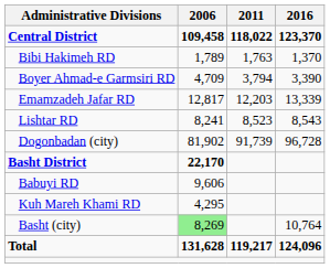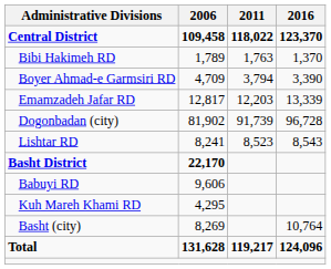rows swapped: Lishtar RD <-> Dogonbadan (city)
Basht (city) | 2006: lightgreen background -> no background
